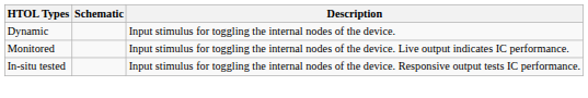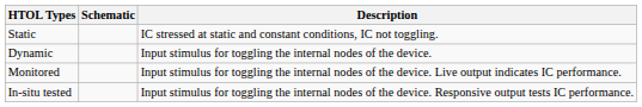+ row: Static | IC stressed at static and constant conditions, IC not toggling.
